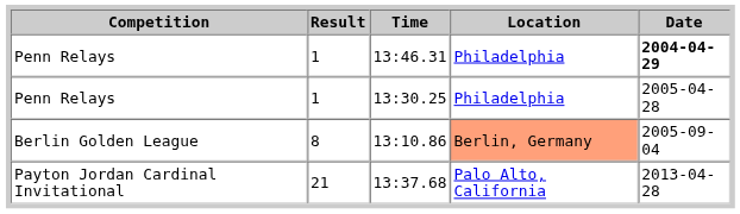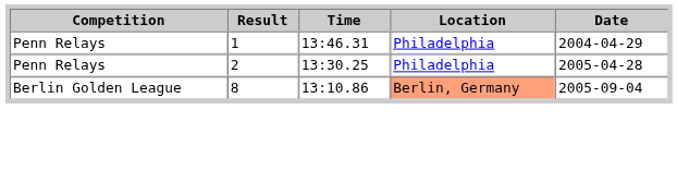13:46.31 | Date: bold -> normal
13:30.25 | Result: 1 -> 2
- row: Payton Jordan Cardinal Invitational | 21 | 13:37.68 | Palo Alto, California | 2013-04-28
